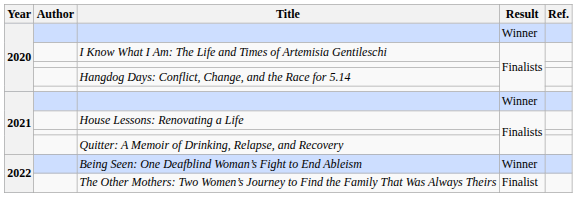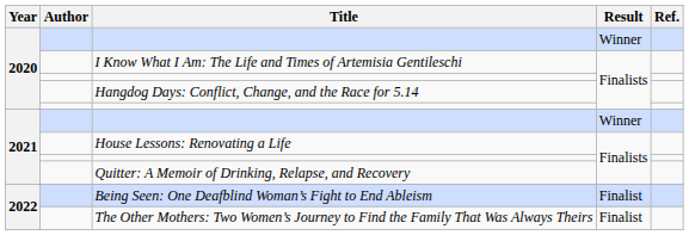Being Seen: One Deafblind Woman’s Fight to End Ableism | Result: Winner -> Finalist
